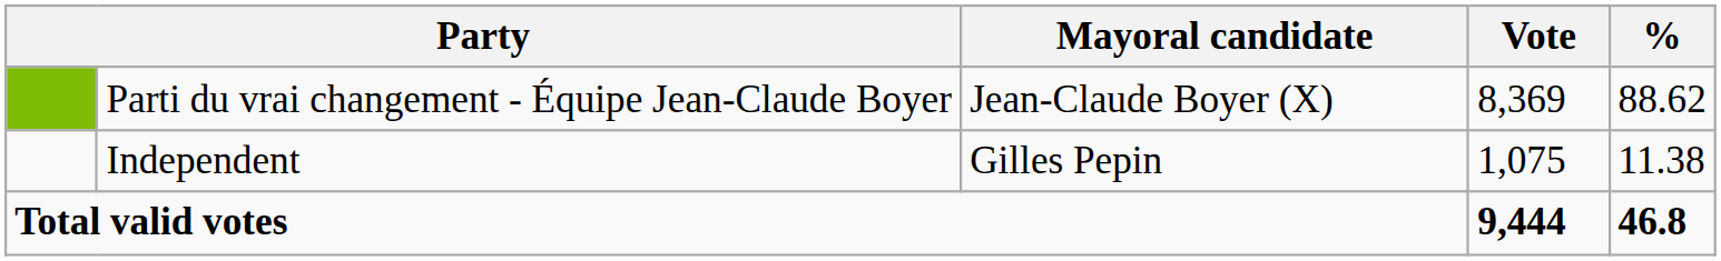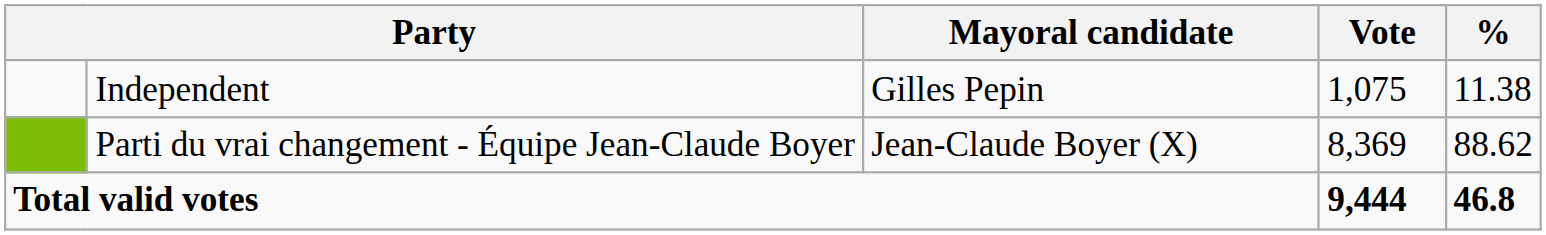rows swapped: Parti du vrai changement - Équipe Jean-Claude Boyer <-> Independent
